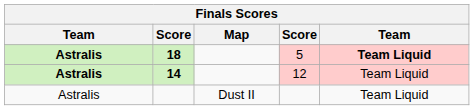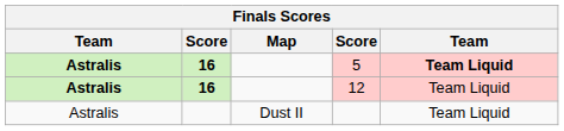5 | column 2: 18 -> 16
12 | column 2: 14 -> 16
